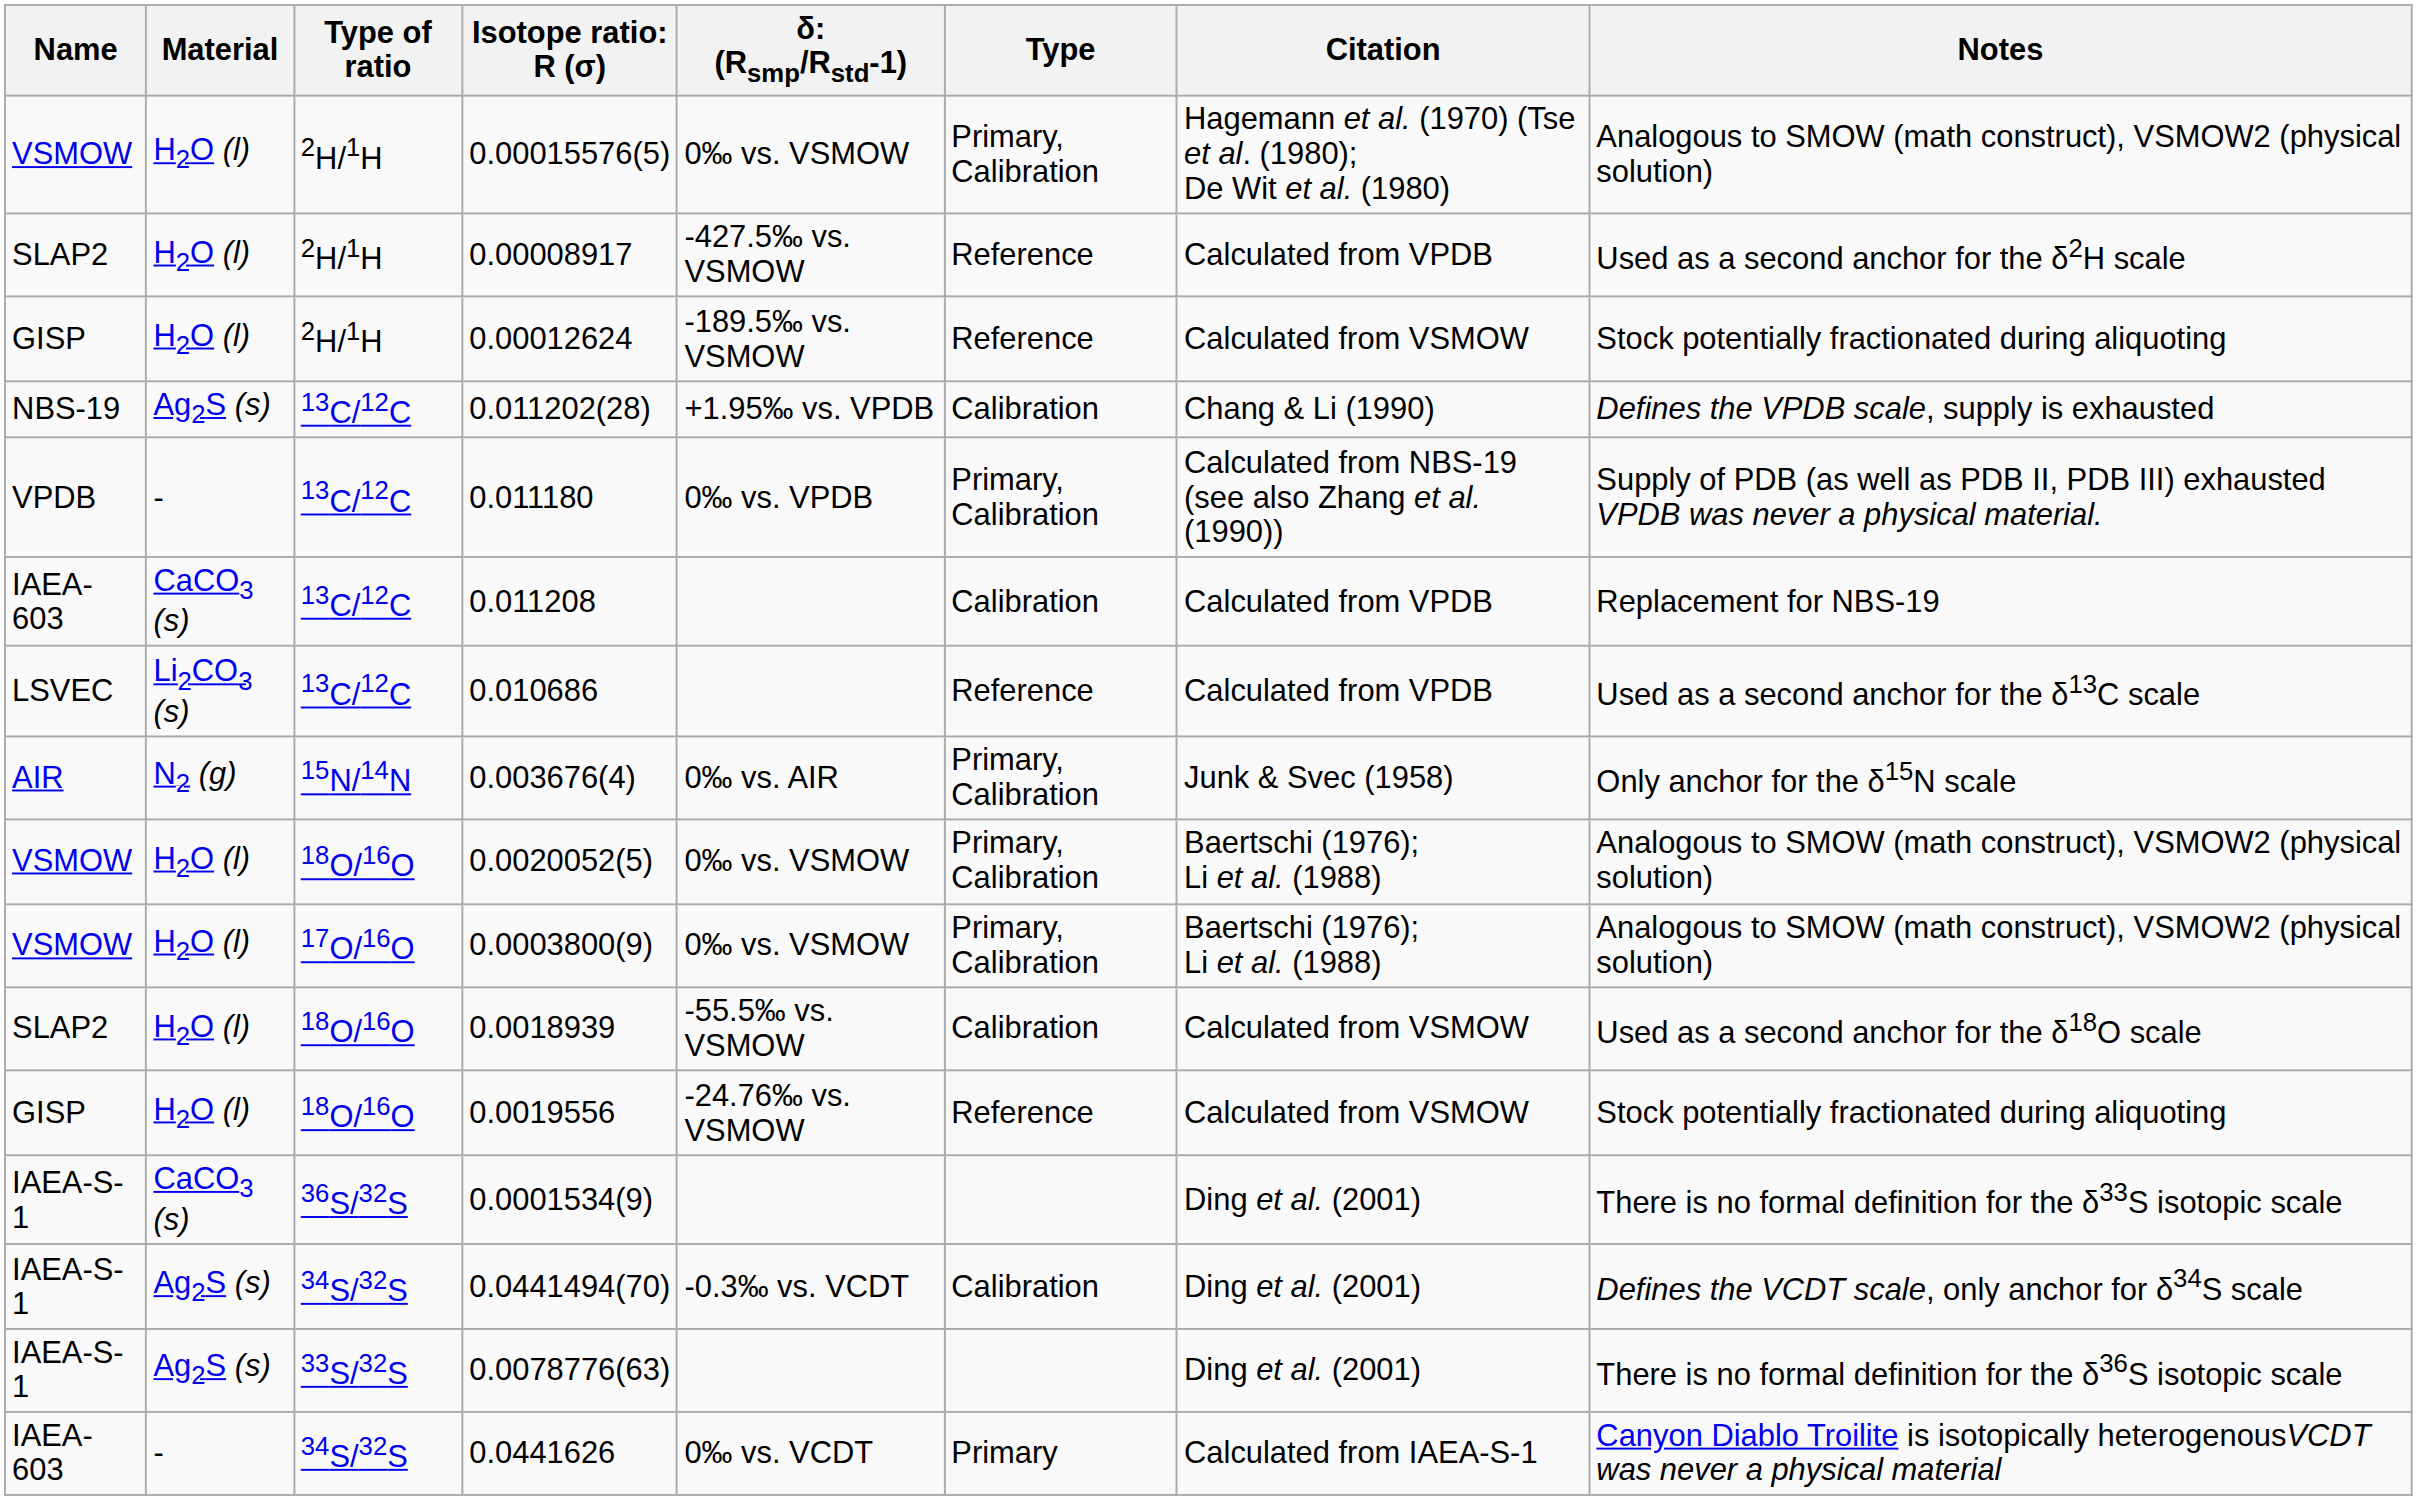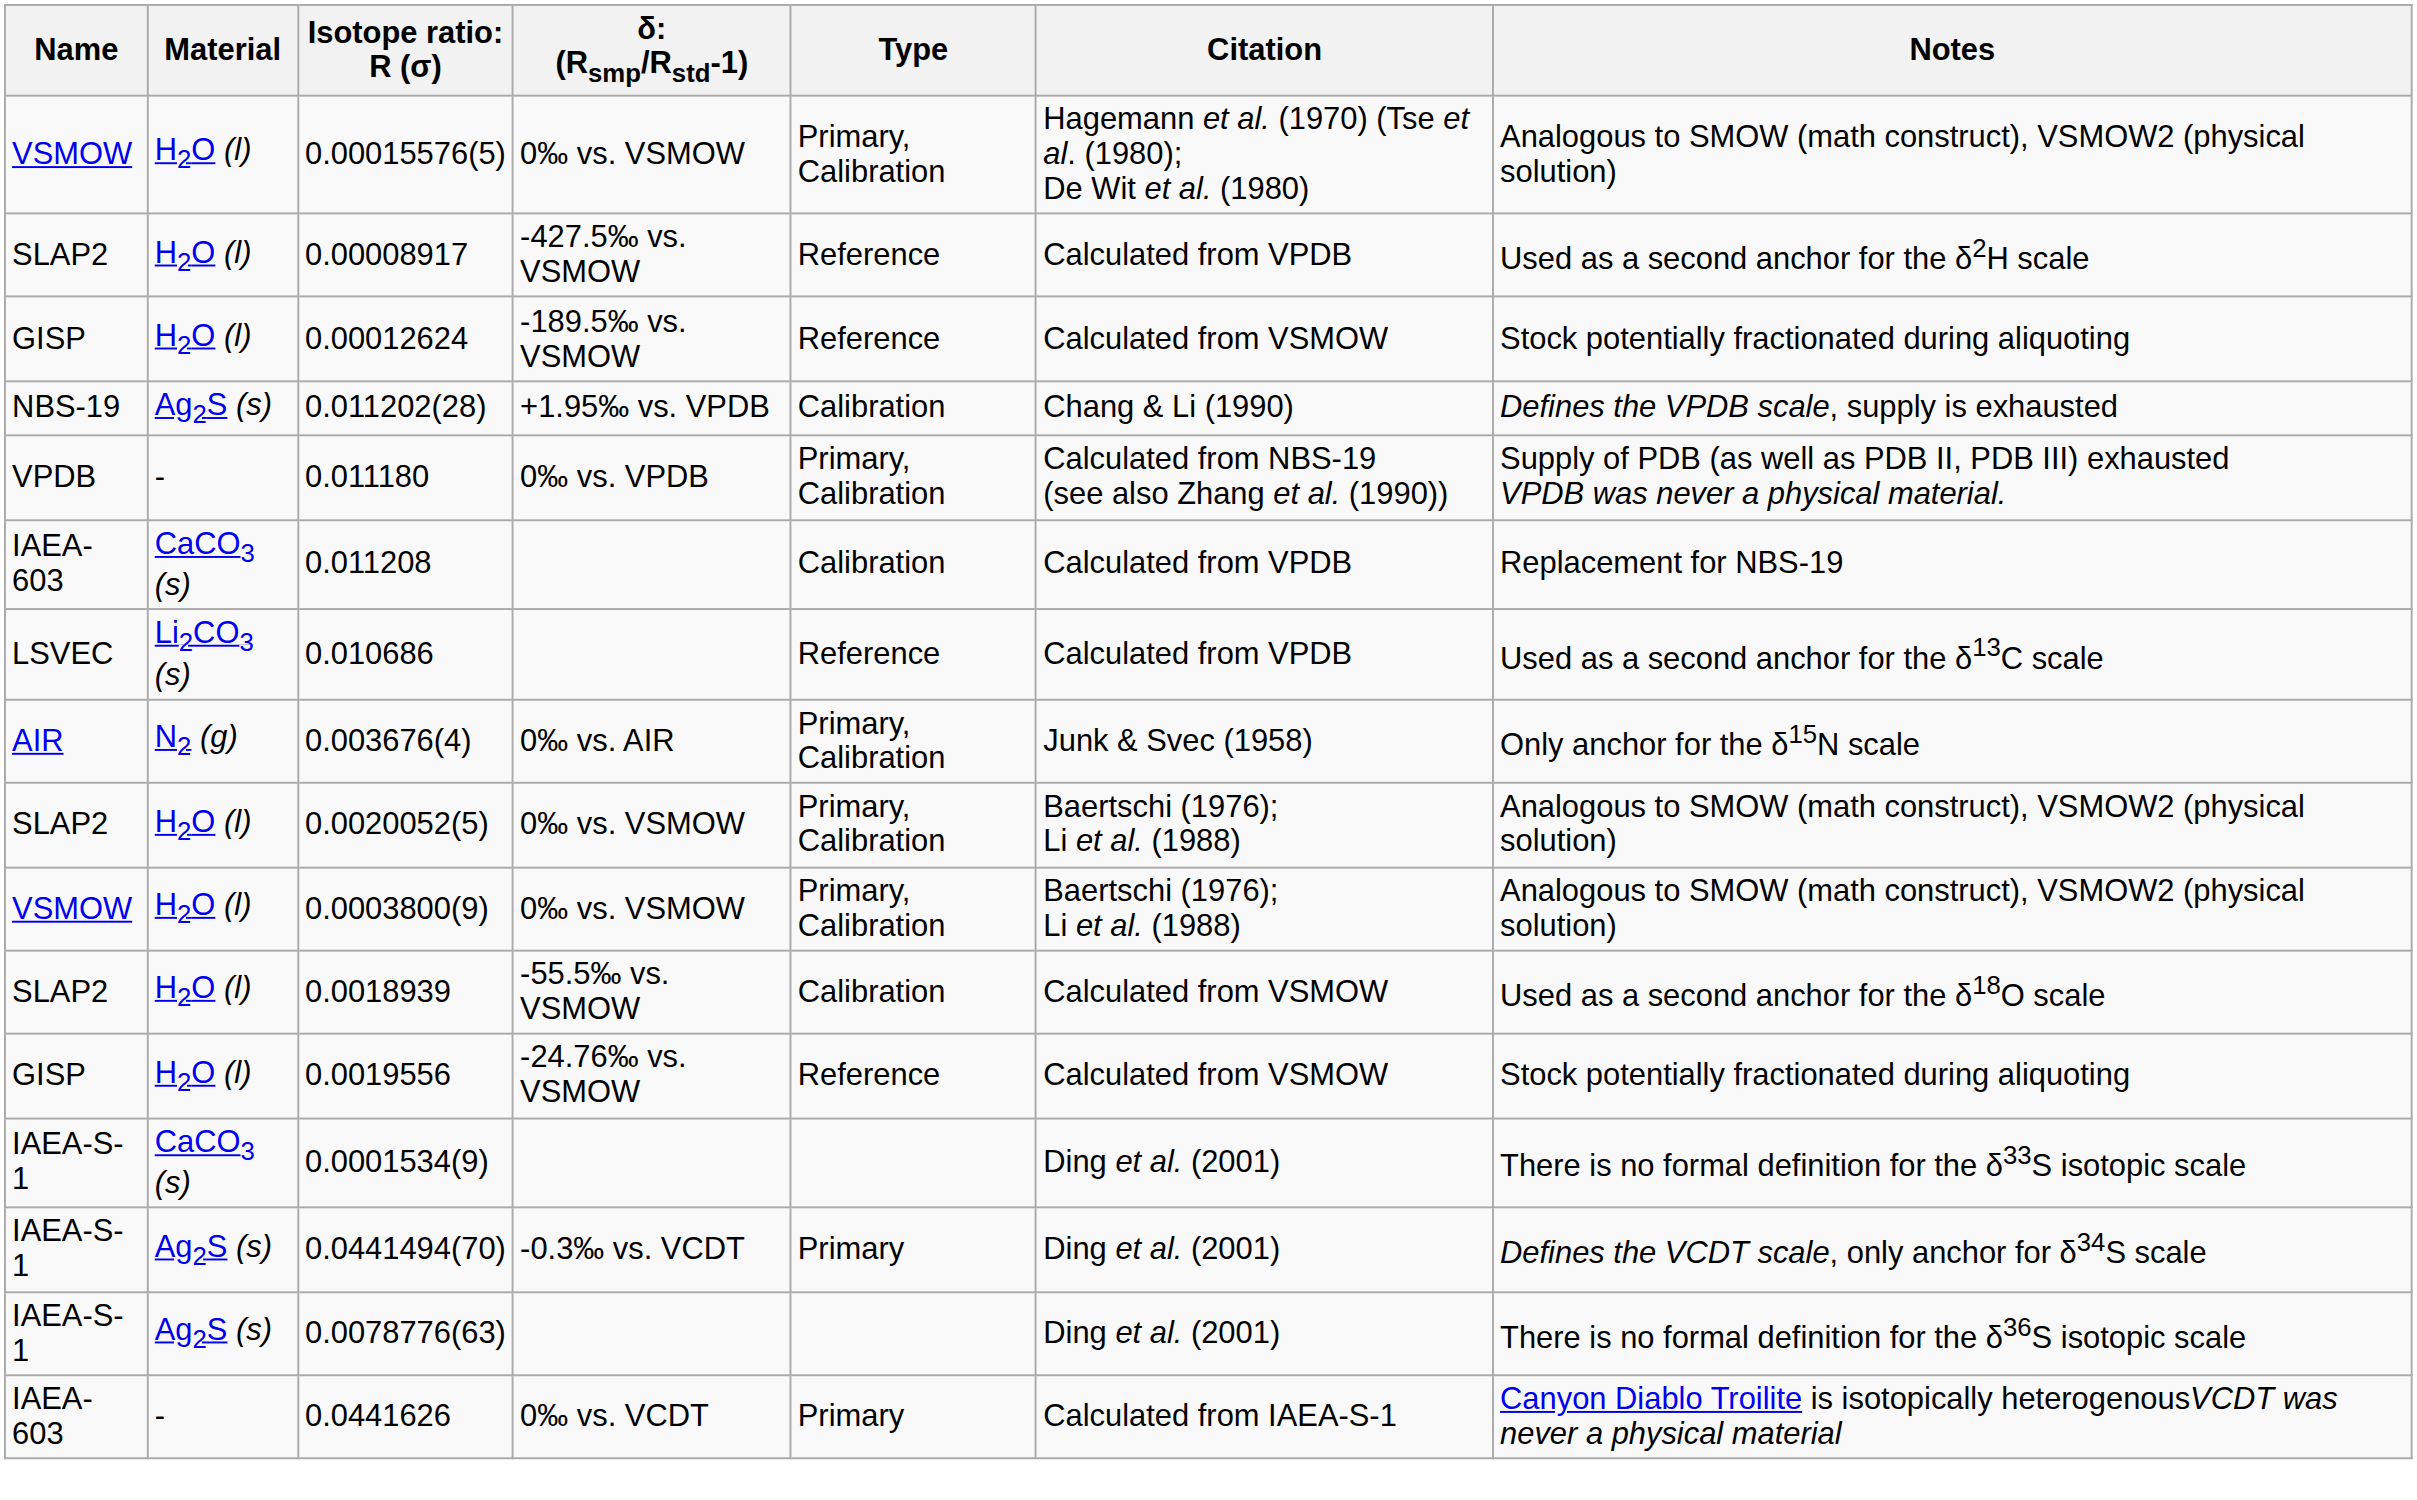- column: Type of ratio | 2H/1H | 2H/1H | 2H/1H | 13C/12C | 13C/12C | 13C/12C | 13C/12C | 15N/14N | 18O/16O | 17O/16O | 18O/16O | 18O/16O | 36S/32S | 34S/32S | 33S/32S | 34S/32S
0.0020052(5) | Name: VSMOW -> SLAP2
0.0441494(70) | Type: Calibration -> Primary
